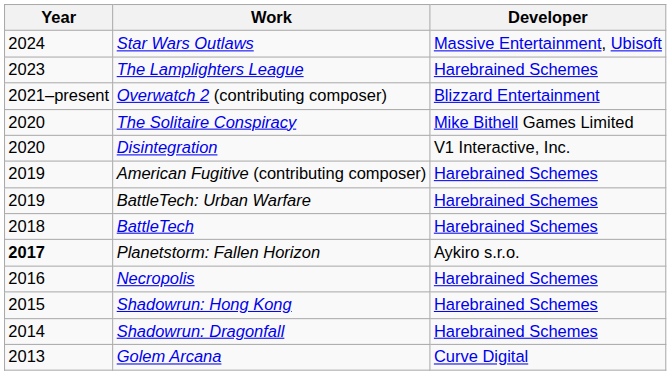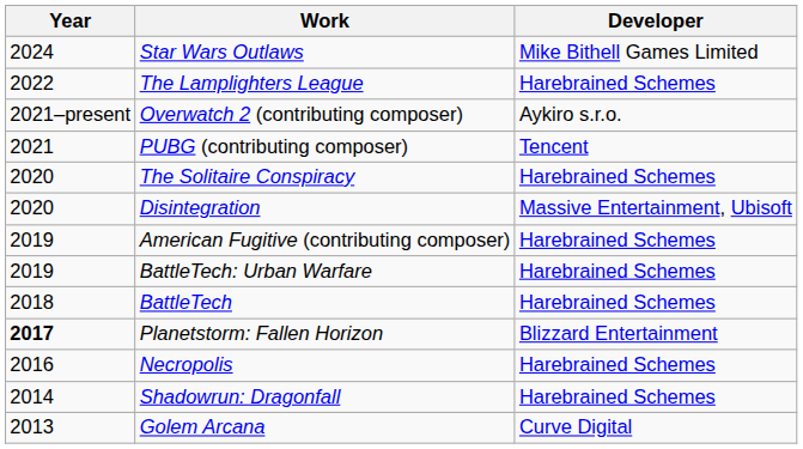Star Wars Outlaws | Developer: Massive Entertainment, Ubisoft -> Mike Bithell Games Limited
The Lamplighters League | Year: 2023 -> 2022
Overwatch 2 (contributing composer) | Developer: Blizzard Entertainment -> Aykiro s.r.o.
+ row: 2021 | PUBG (contributing composer) | Tencent
The Solitaire Conspiracy | Developer: Mike Bithell Games Limited -> Harebrained Schemes
Disintegration | Developer: V1 Interactive, Inc. -> Massive Entertainment, Ubisoft
Planetstorm: Fallen Horizon | Developer: Aykiro s.r.o. -> Blizzard Entertainment
- row: 2015 | Shadowrun: Hong Kong | Harebrained Schemes
